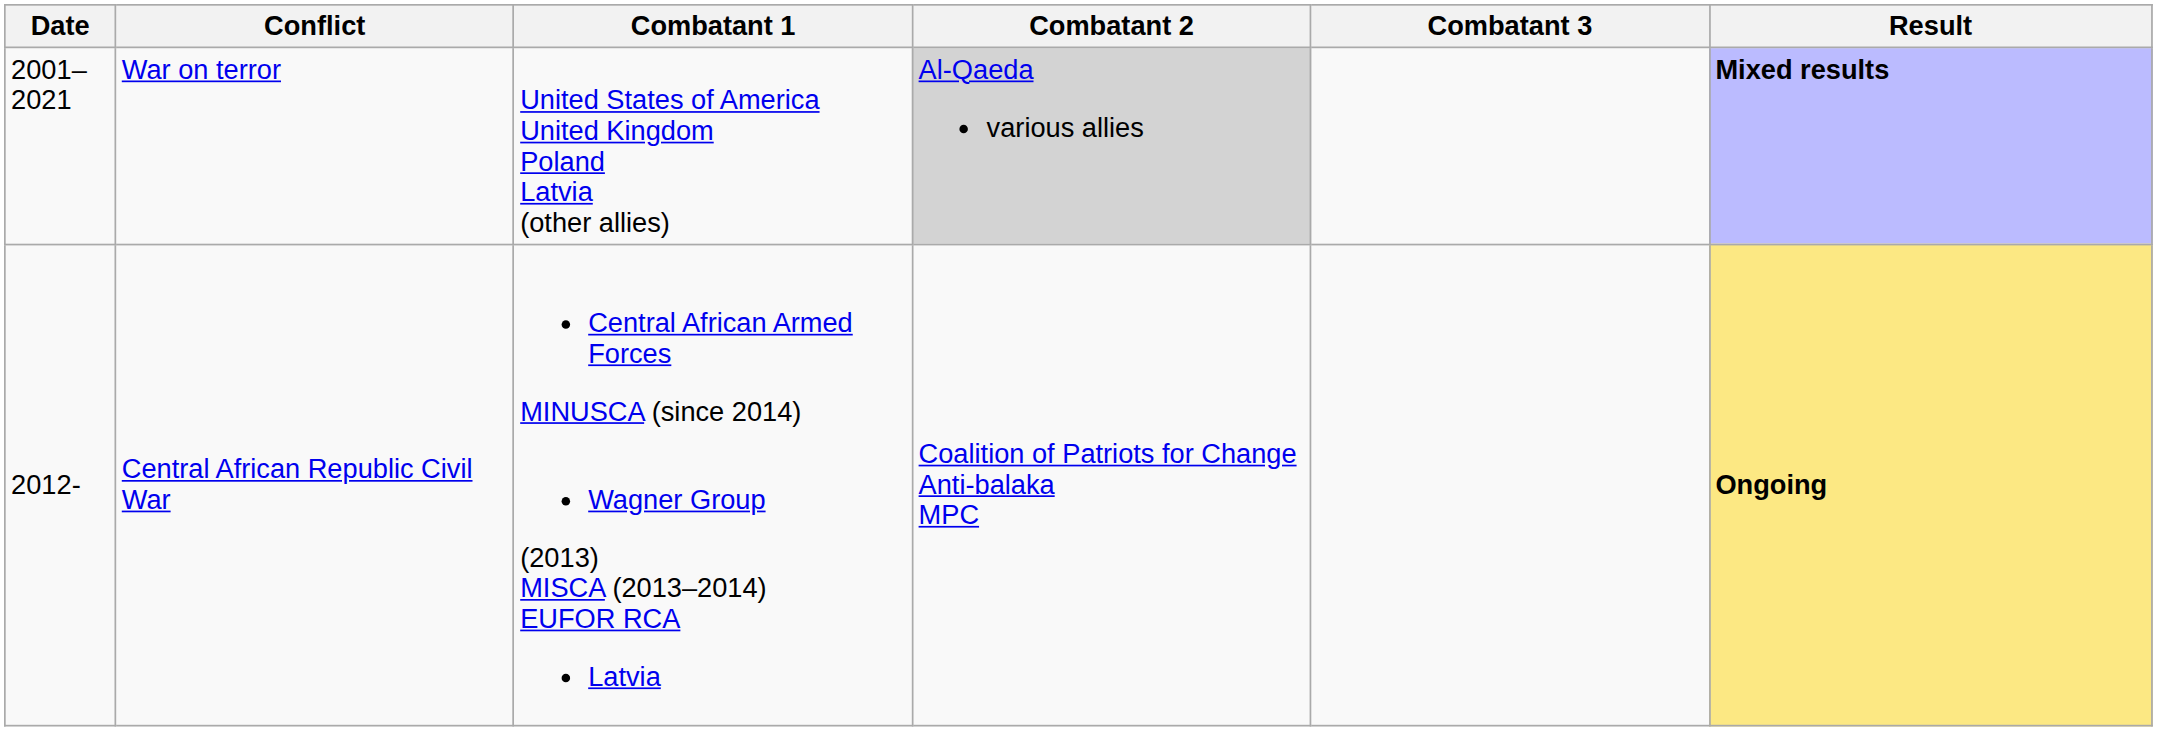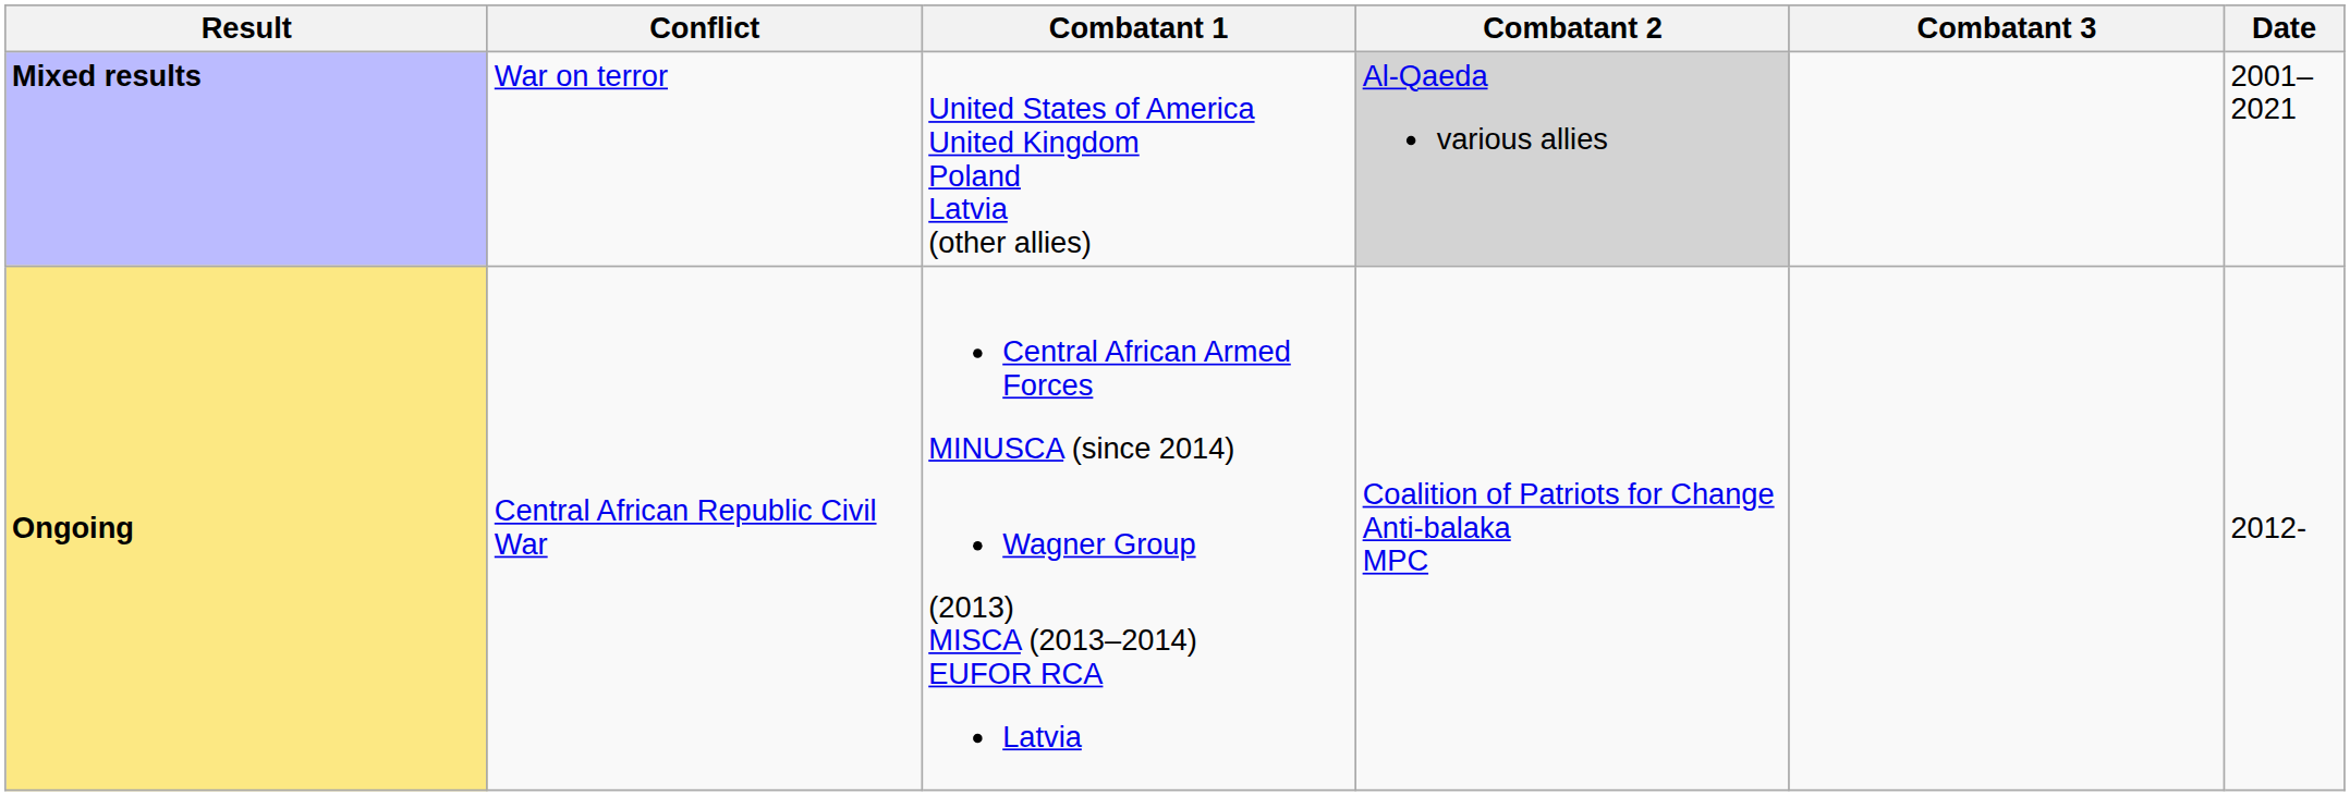columns swapped: Date <-> Result
